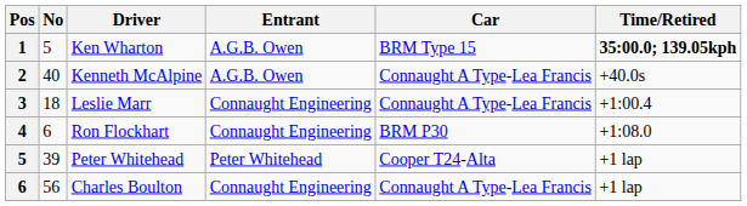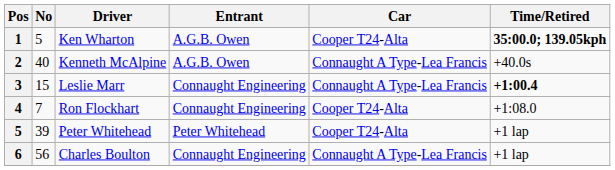Ken Wharton | Car: BRM Type 15 -> Cooper T24-Alta
Leslie Marr | No: 18 -> 15
Leslie Marr | Time/Retired: normal -> bold
Ron Flockhart | No: 6 -> 7
Ron Flockhart | Car: BRM P30 -> Cooper T24-Alta
